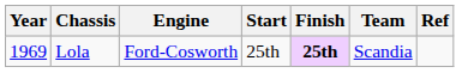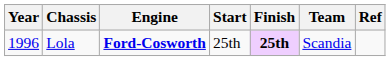Lola | Year: 1969 -> 1996
Lola | Engine: normal -> bold
